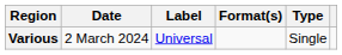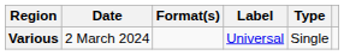columns swapped: Format(s) <-> Label
